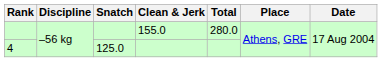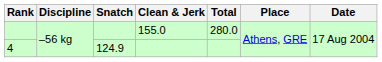4 | Snatch: 125.0 -> 124.9
